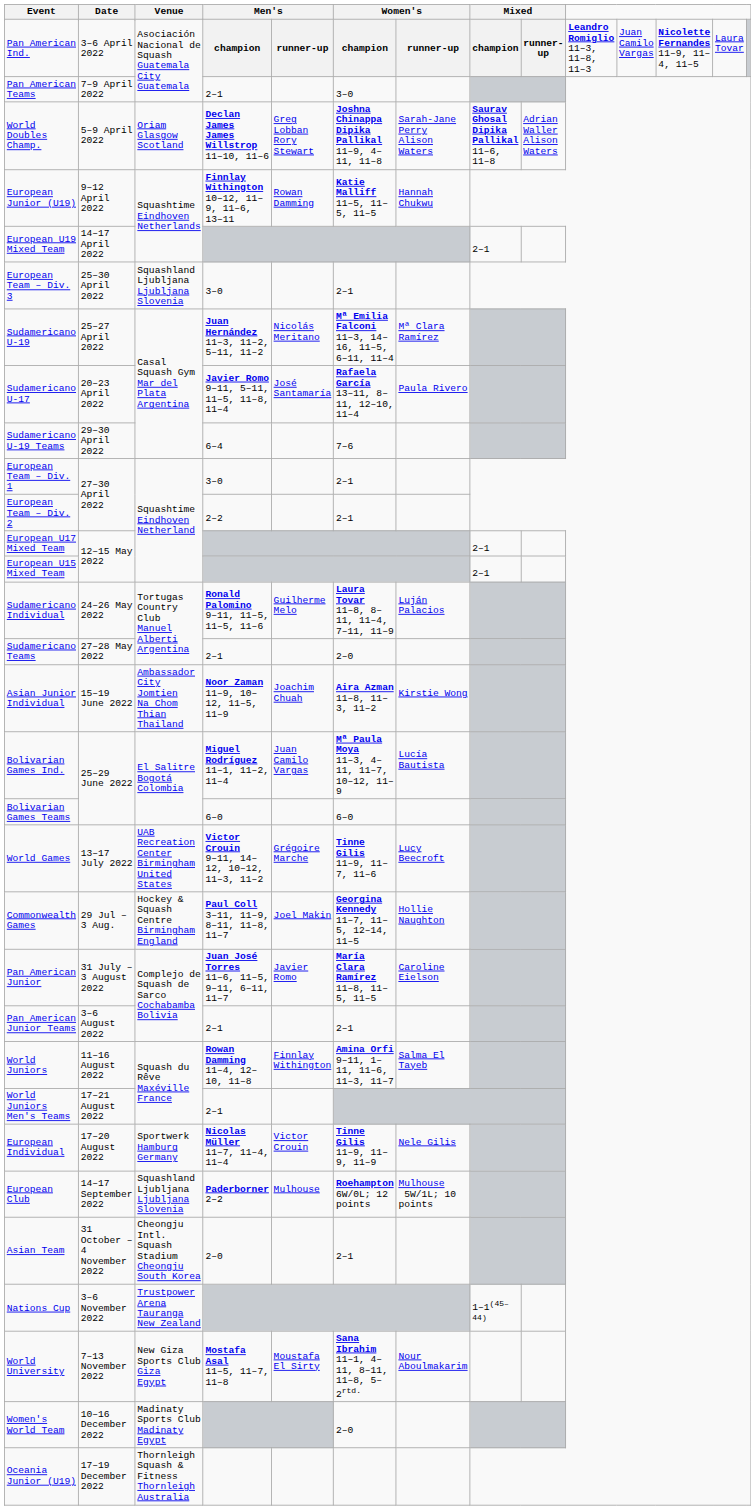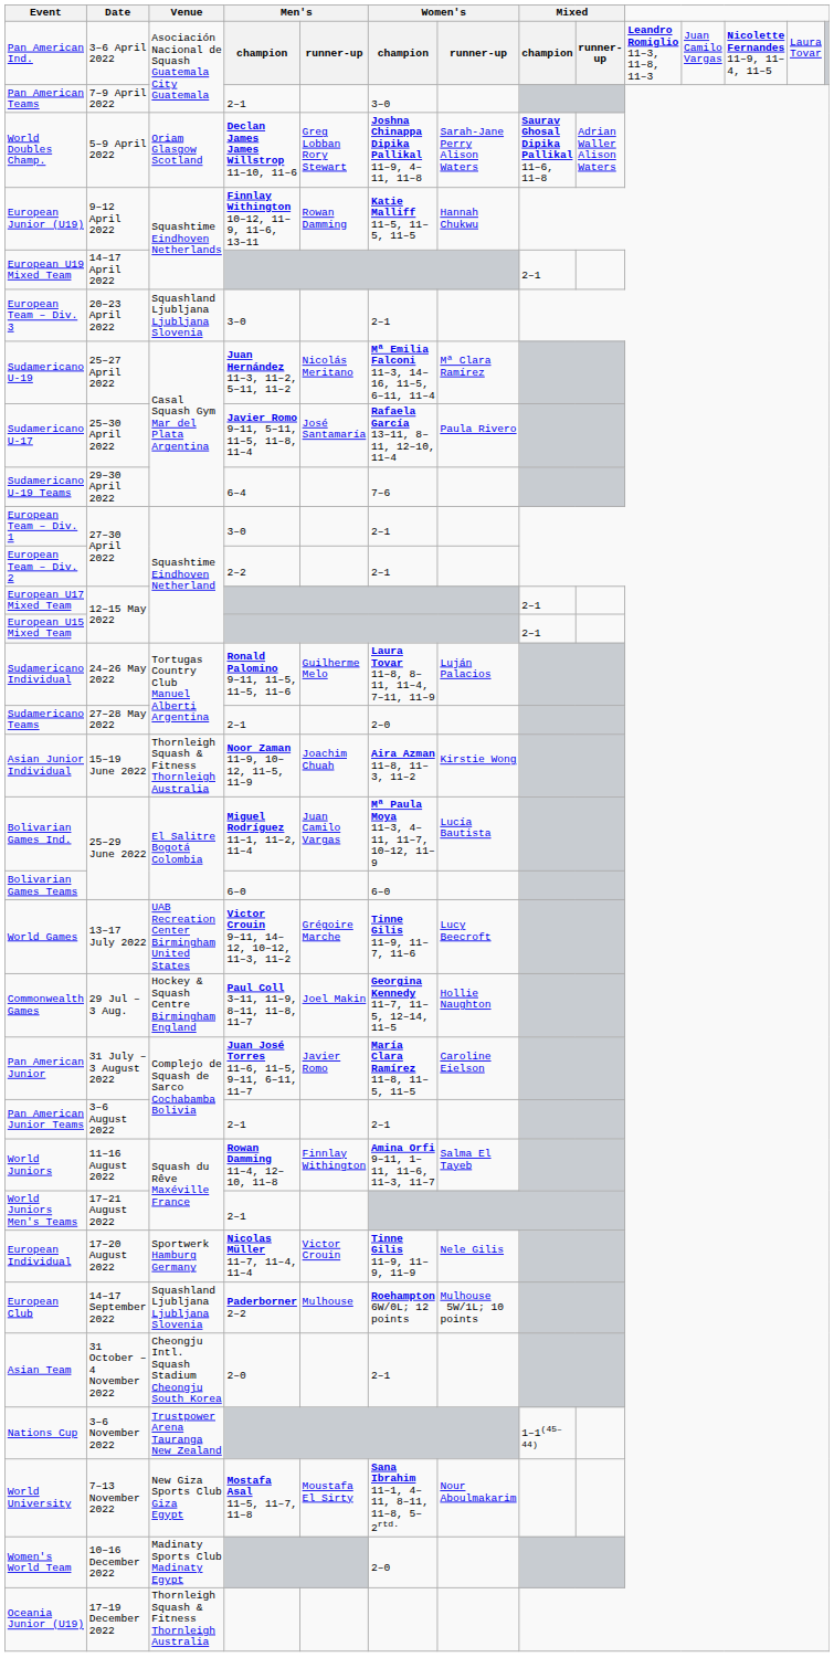European Team – Div. 3 | Date: 25–30 April 2022 -> 20–23 April 2022
Sudamericano U-17 | Date: 20–23 April 2022 -> 25–30 April 2022
Asian Junior Individual | Venue: Ambassador City Jomtien Na Chom Thian Thailand -> Thornleigh Squash & Fitness Thornleigh Australia
